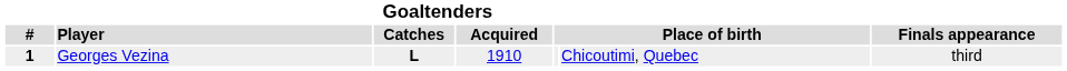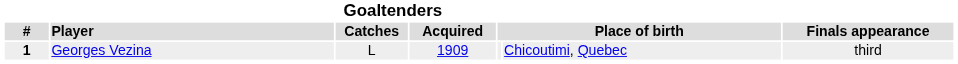Georges Vezina | Goaltenders / Catches: bold -> normal
Georges Vezina | Goaltenders / Acquired: 1910 -> 1909
